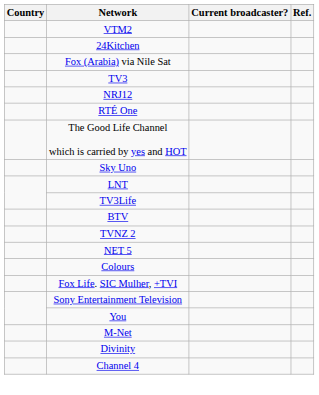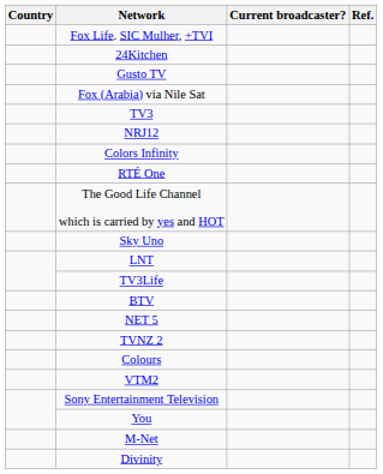rows swapped: VTM2 <-> Fox Life. SIC Mulher, +TVI
+ row: Gusto TV
+ row: Colors Infinity
rows swapped: NET 5 <-> TVNZ 2
- row: Channel 4
